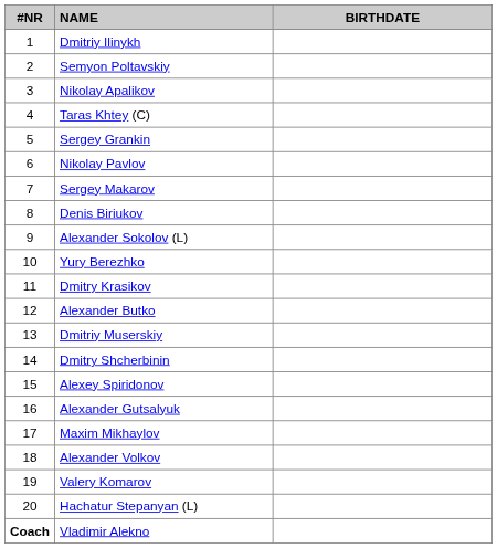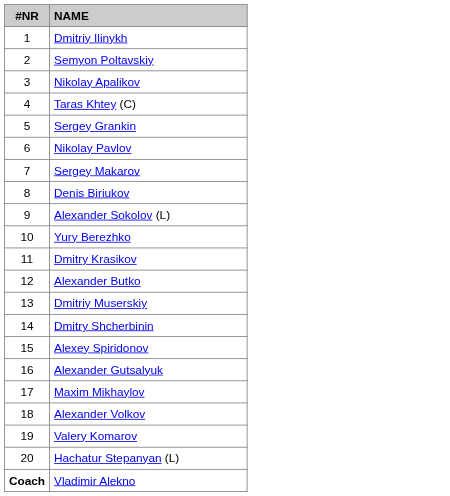- column: BIRTHDATE
